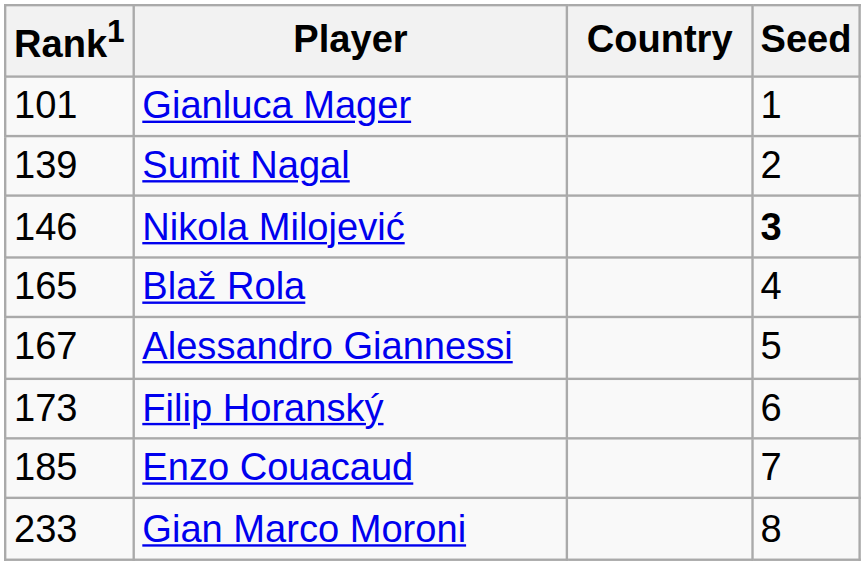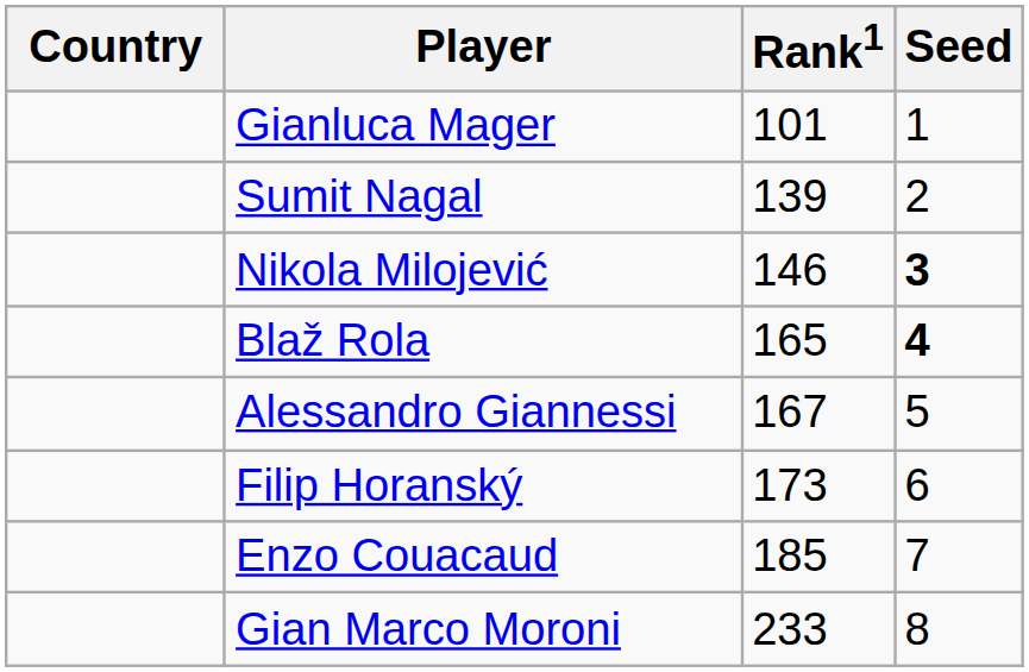columns swapped: Country <-> Rank1
Blaž Rola | Seed: normal -> bold
